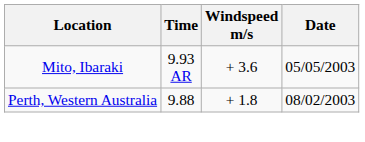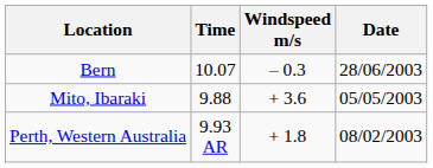+ row: Bern | 10.07 | – 0.3 | 28/06/2003
Mito, Ibaraki | Time: 9.93 AR -> 9.88
Perth, Western Australia | Time: 9.88 -> 9.93 AR
